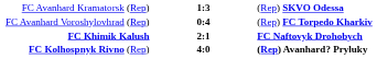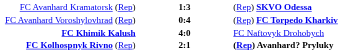FC Khimik Kalush | column 2: 2:1 -> 4:0
FC Khimik Kalush | column 3: bold -> normal
FC Kolhospnyk Rivno (Rep) | column 2: 4:0 -> 2:1
